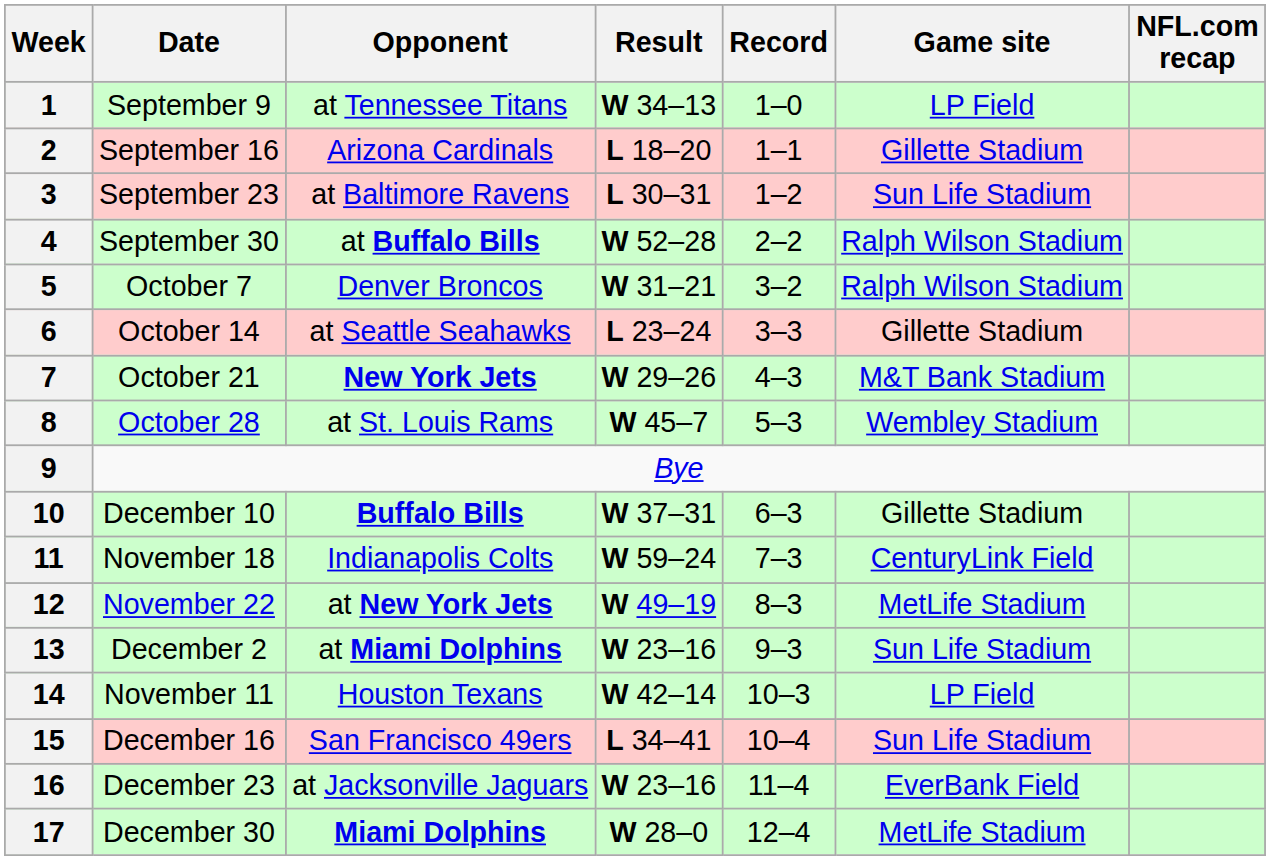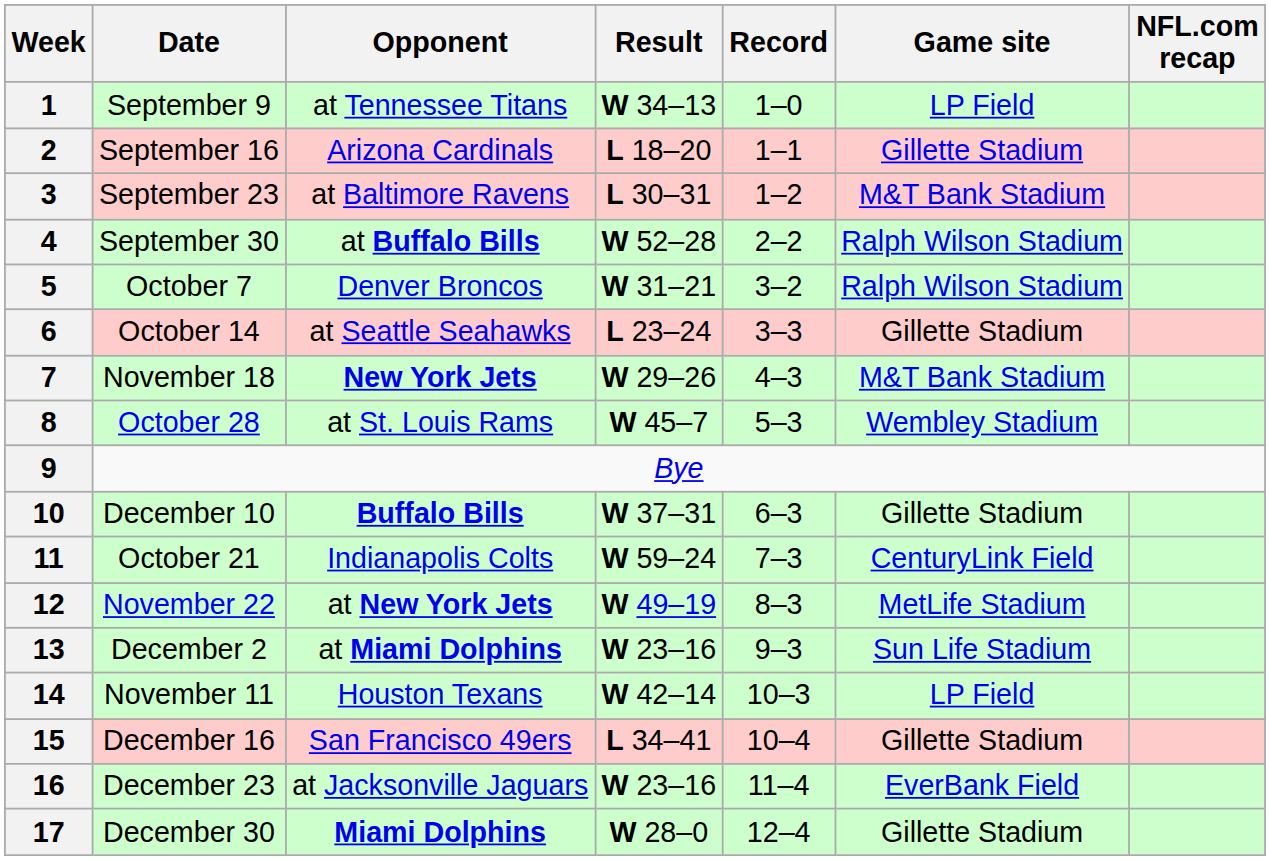3 | Game site: Sun Life Stadium -> M&T Bank Stadium
7 | Date: October 21 -> November 18
11 | Date: November 18 -> October 21
15 | Game site: Sun Life Stadium -> Gillette Stadium
17 | Game site: MetLife Stadium -> Gillette Stadium
